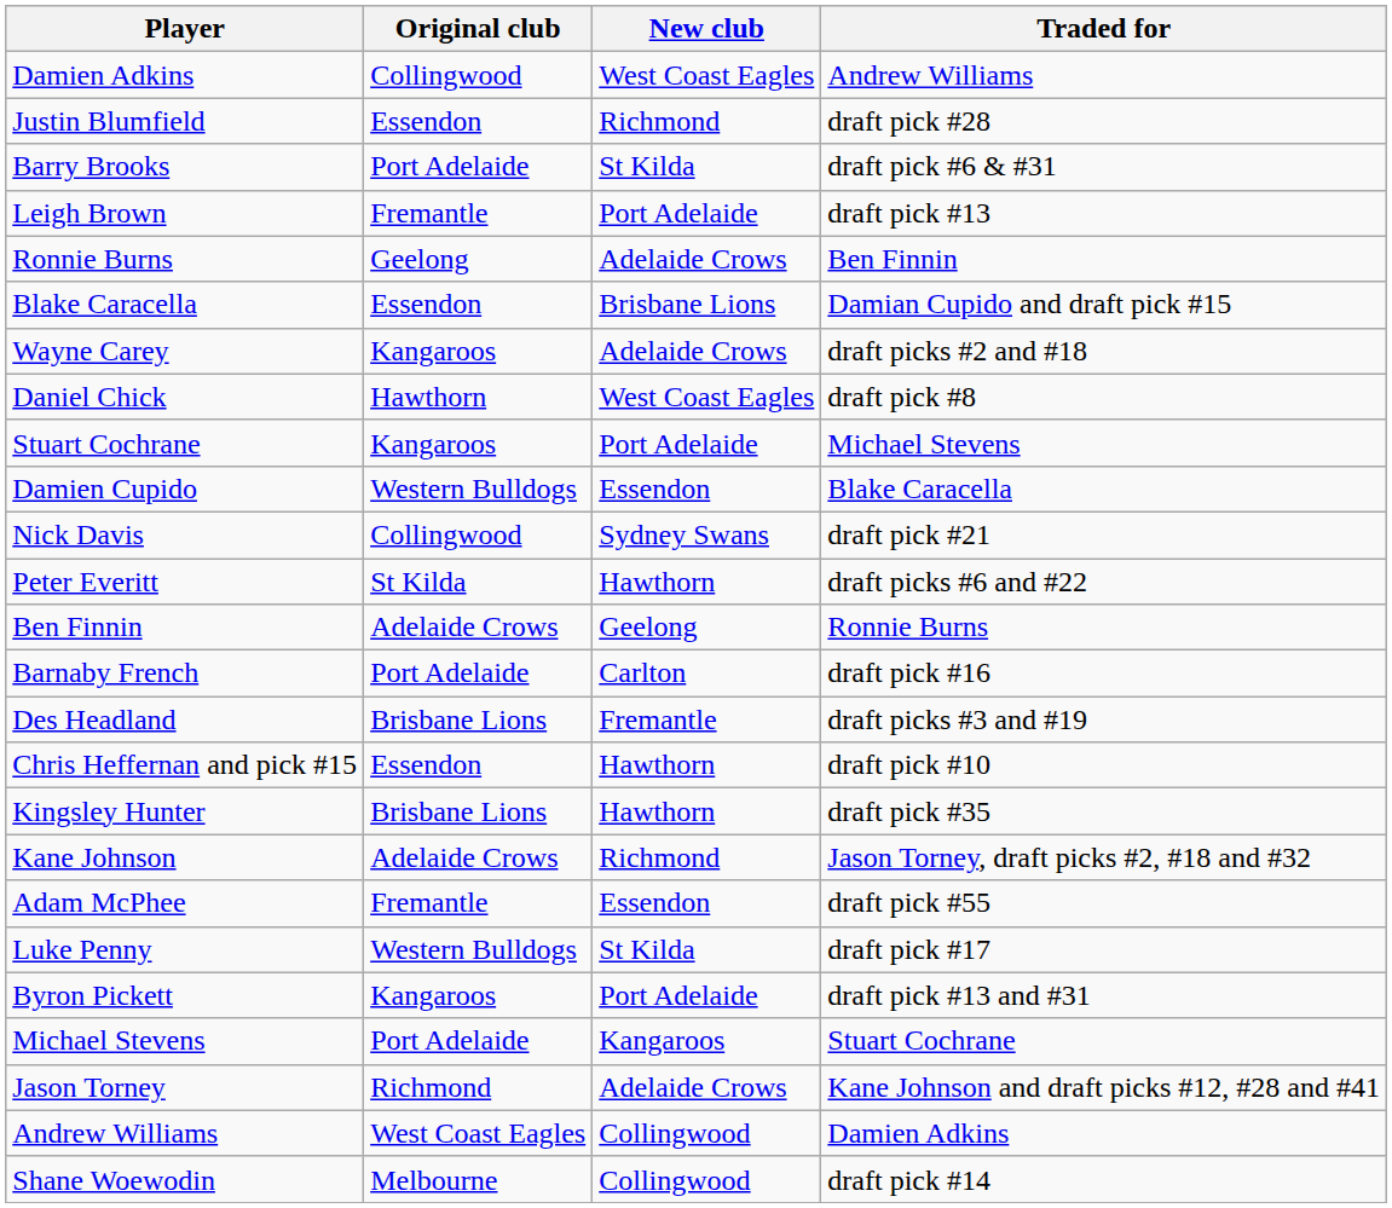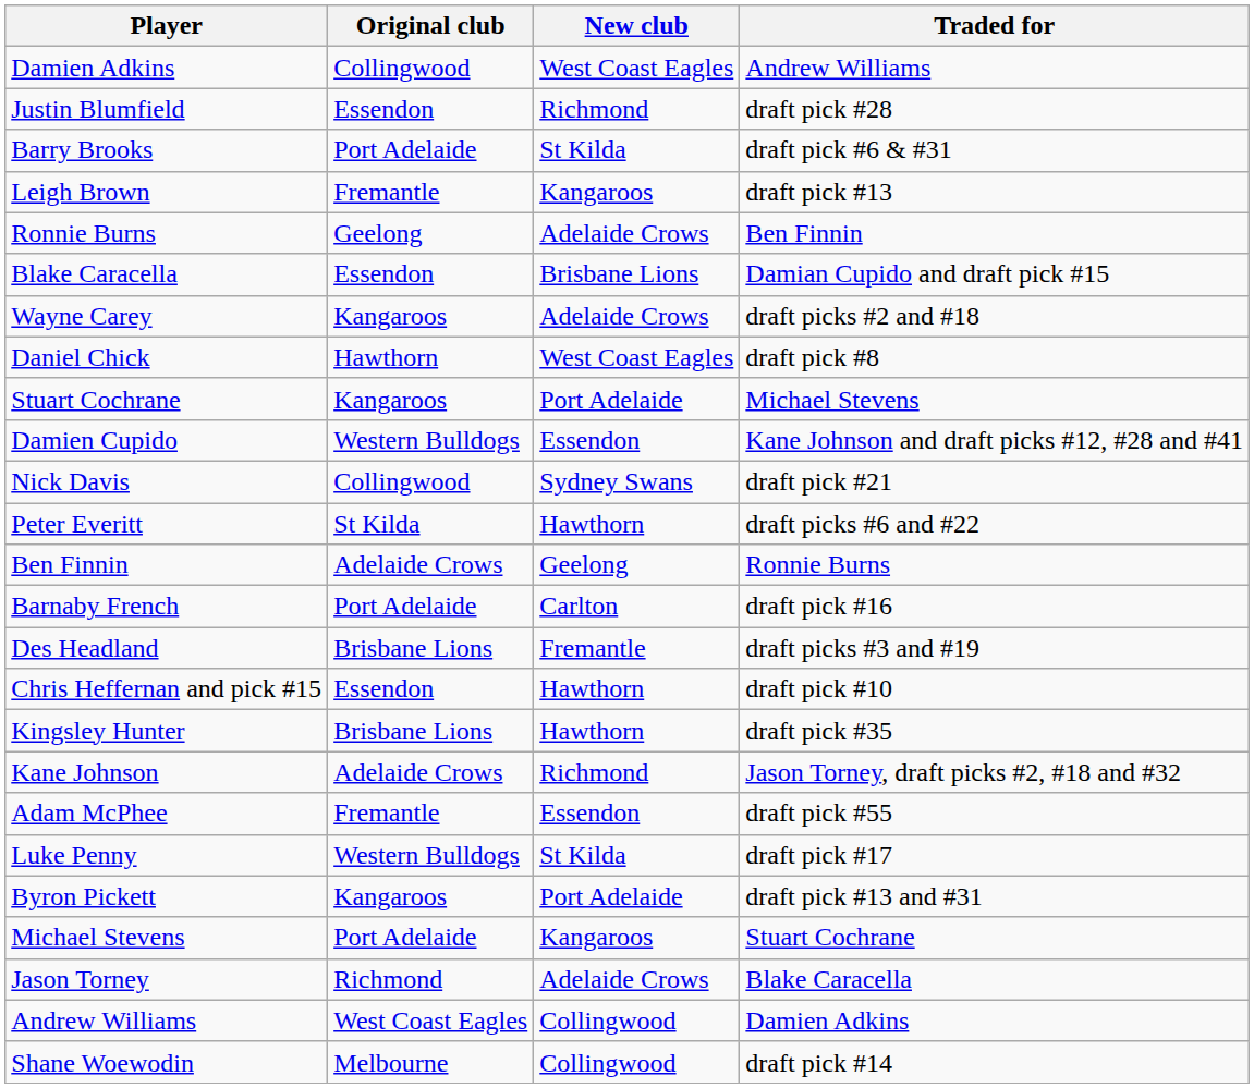Leigh Brown | New club: Port Adelaide -> Kangaroos
Damien Cupido | Traded for: Blake Caracella -> Kane Johnson and draft picks #12, #28 and #41
Jason Torney | Traded for: Kane Johnson and draft picks #12, #28 and #41 -> Blake Caracella
